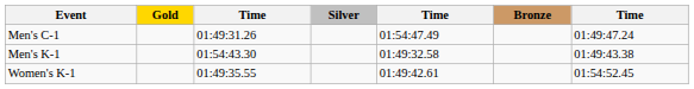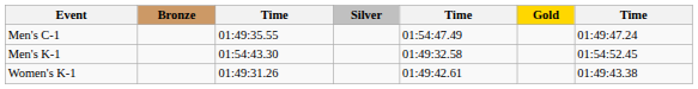columns swapped: Gold <-> Bronze
Men's C-1 | column 3: 01:49:31.26 -> 01:49:35.55
Men's K-1 | column 7: 01:49:43.38 -> 01:54:52.45
Women's K-1 | column 3: 01:49:35.55 -> 01:49:31.26
Women's K-1 | column 7: 01:54:52.45 -> 01:49:43.38
